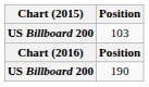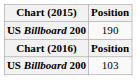rows swapped: 190 <-> 103
